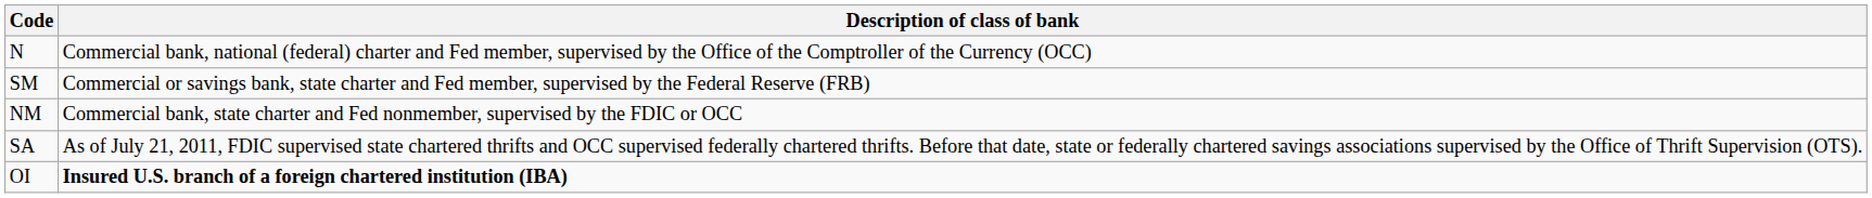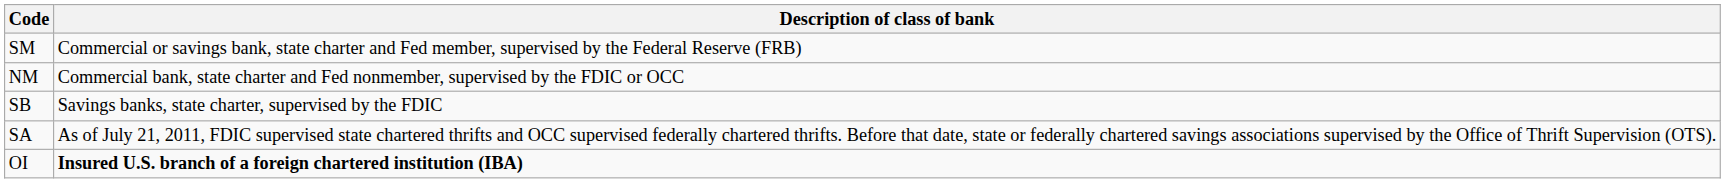- row: N | Commercial bank, national (federal) charter and Fed member, supervised by the Office of the Comptroller of the Currency (OCC)
+ row: SB | Savings banks, state charter, supervised by the FDIC
